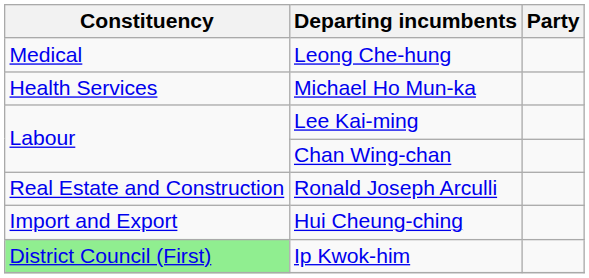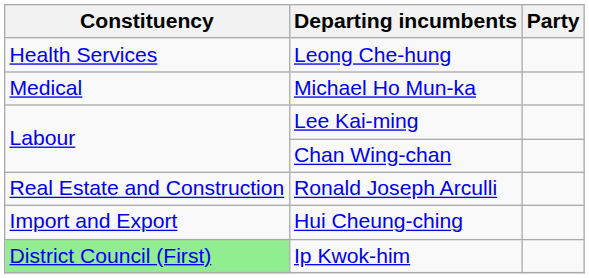Leong Che-hung | Constituency: Medical -> Health Services
Michael Ho Mun-ka | Constituency: Health Services -> Medical
